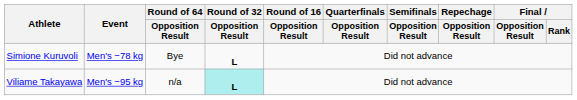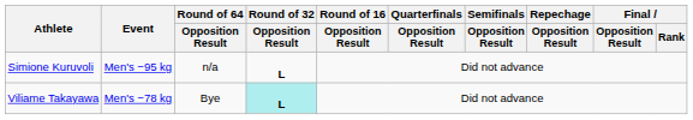Simione Kuruvoli | Event: Men's −78 kg -> Men's −95 kg
Simione Kuruvoli | Round of 64 / Opposition Result: Bye -> n/a
Viliame Takayawa | Event: Men's −95 kg -> Men's −78 kg
Viliame Takayawa | Round of 64 / Opposition Result: n/a -> Bye
